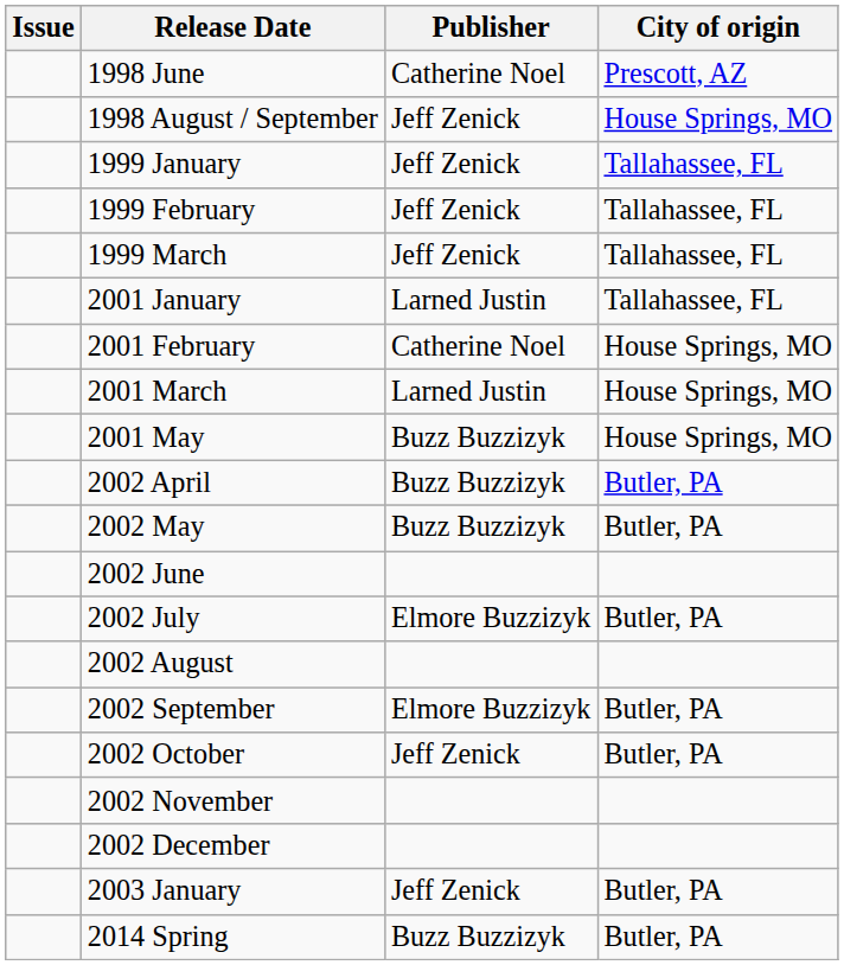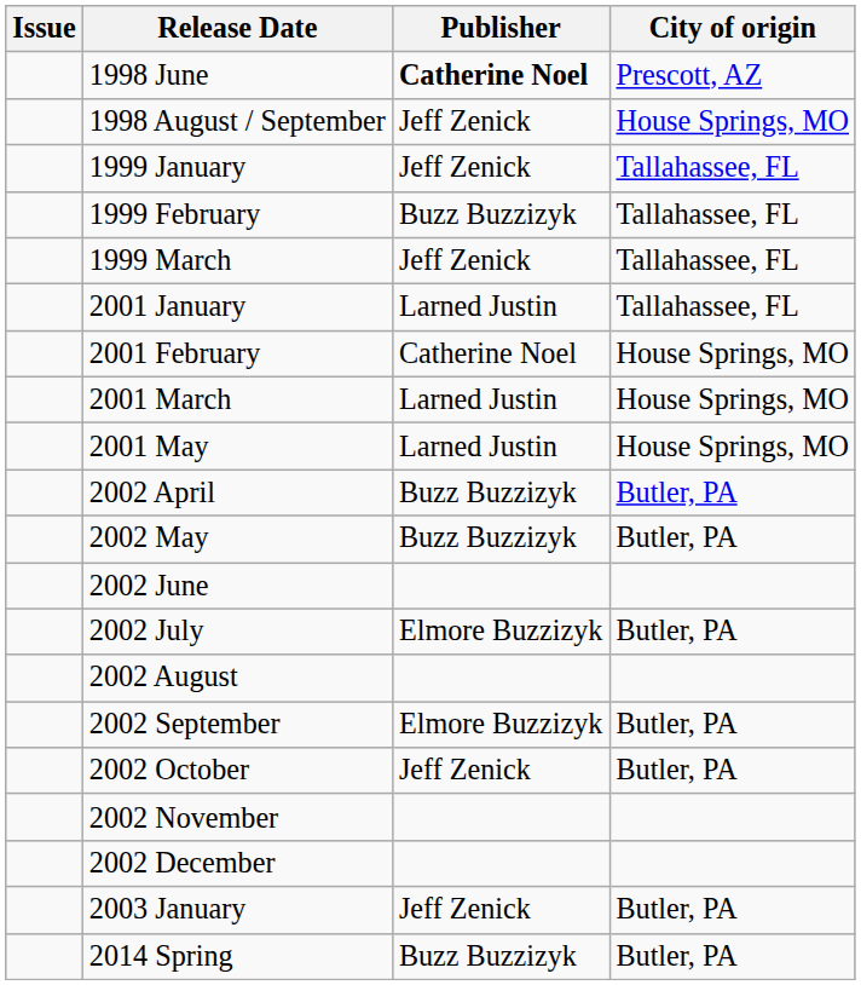1998 June | Publisher: normal -> bold
1999 February | Publisher: Jeff Zenick -> Buzz Buzzizyk
2001 May | Publisher: Buzz Buzzizyk -> Larned Justin
